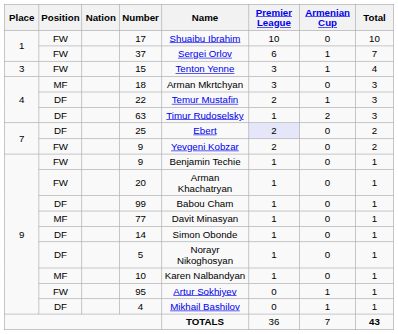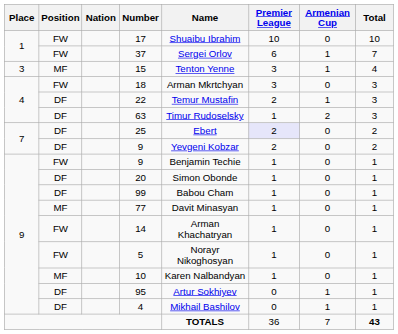15 | Position: FW -> MF
18 | Position: MF -> FW
7 / 9 | Position: FW -> DF
20 | Position: FW -> DF
20 | Name: Arman Khachatryan -> Simon Obonde
14 | Position: DF -> FW
14 | Name: Simon Obonde -> Arman Khachatryan
5 | Position: DF -> FW
95 | Position: FW -> DF
